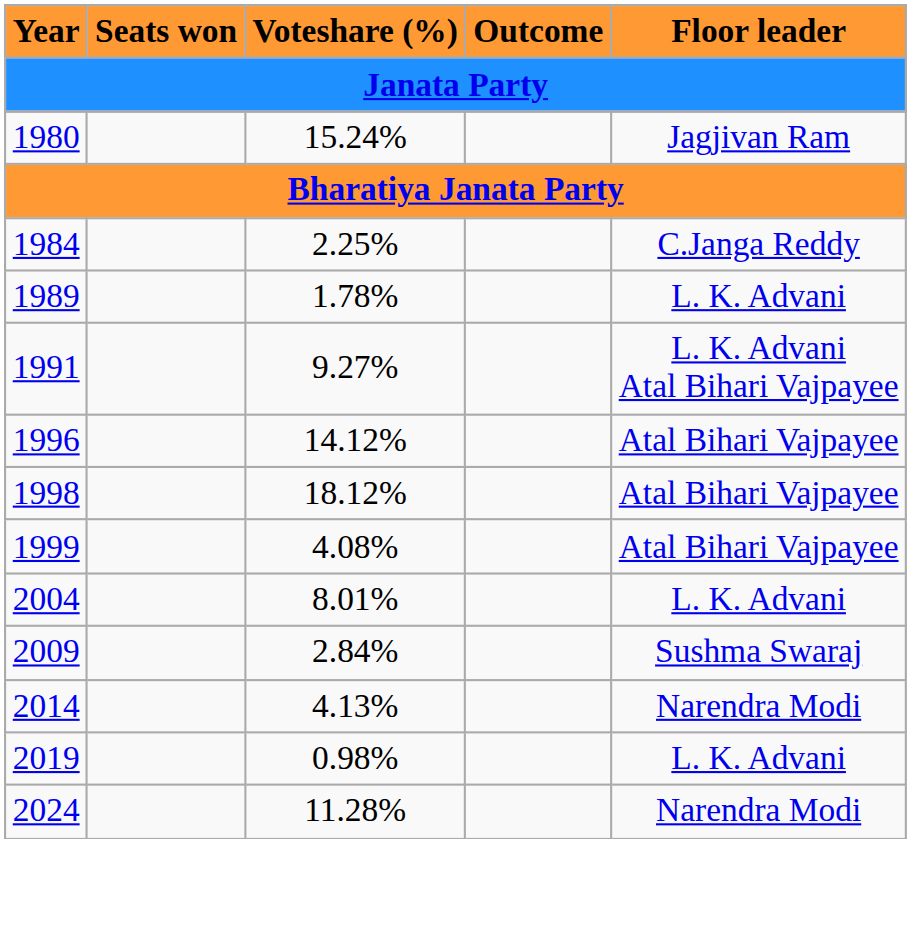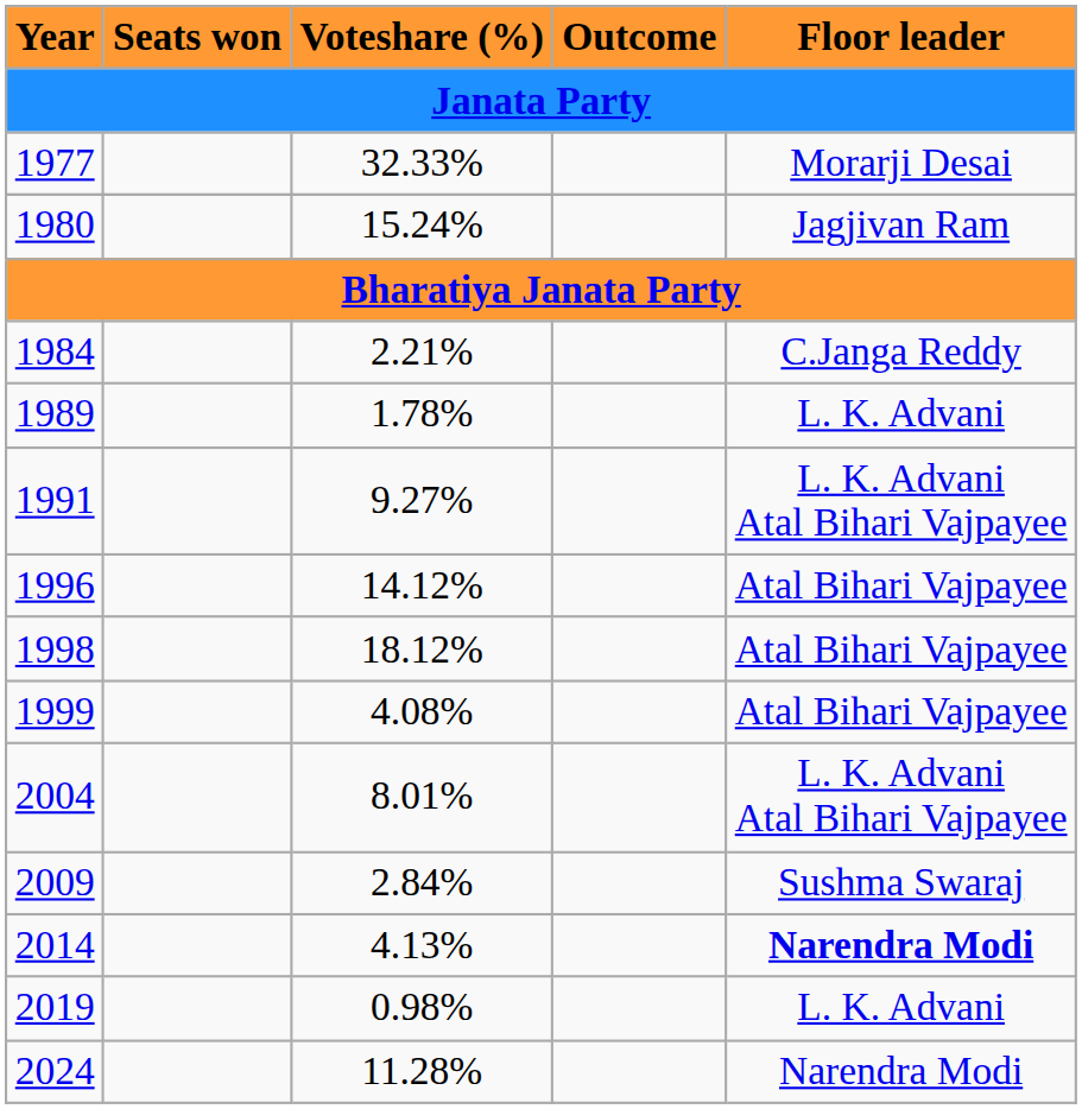+ row: 1977 | 32.33% | Morarji Desai
1984 | Voteshare (%): 2.25% -> 2.21%
2004 | Floor leader: L. K. Advani -> L. K. Advani Atal Bihari Vajpayee
2014 | Floor leader: normal -> bold
